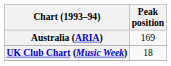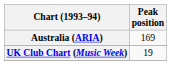UK Club Chart (Music Week) | Peak position: 18 -> 19
